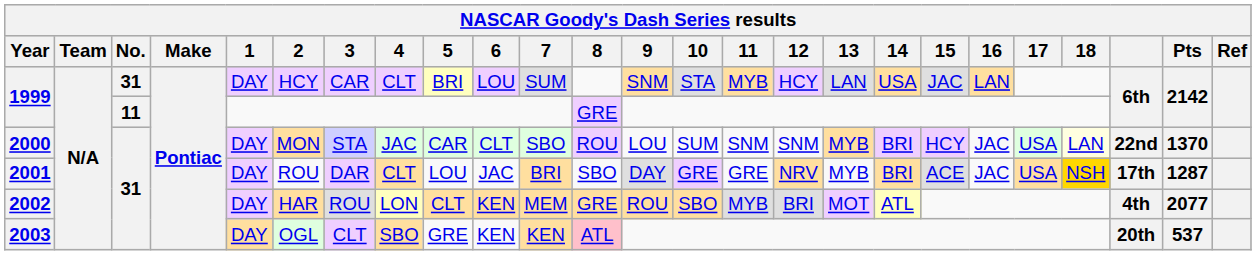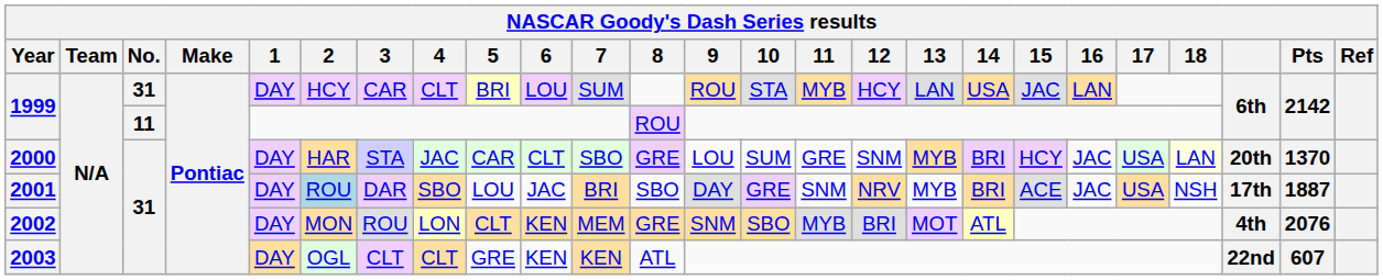1999 / 31 | 9: SNM -> ROU
1999 / 11 | 8: GRE -> ROU
2000 | 2: MON -> HAR
2000 | 8: ROU -> GRE
2000 | 11: SNM -> GRE
2000 | column 23: 22nd -> 20th
2001 | 2: no background -> lightblue background
2001 | 4: CLT -> SBO
2001 | 11: GRE -> SNM
2001 | 18: gold background -> no background
2001 | Pts: 1287 -> 1887
2002 | 2: HAR -> MON
2002 | 9: ROU -> SNM
2002 | Pts: 2077 -> 2076
2003 | 4: SBO -> CLT
2003 | 8: pink background -> no background
2003 | column 23: 20th -> 22nd
2003 | Pts: 537 -> 607
